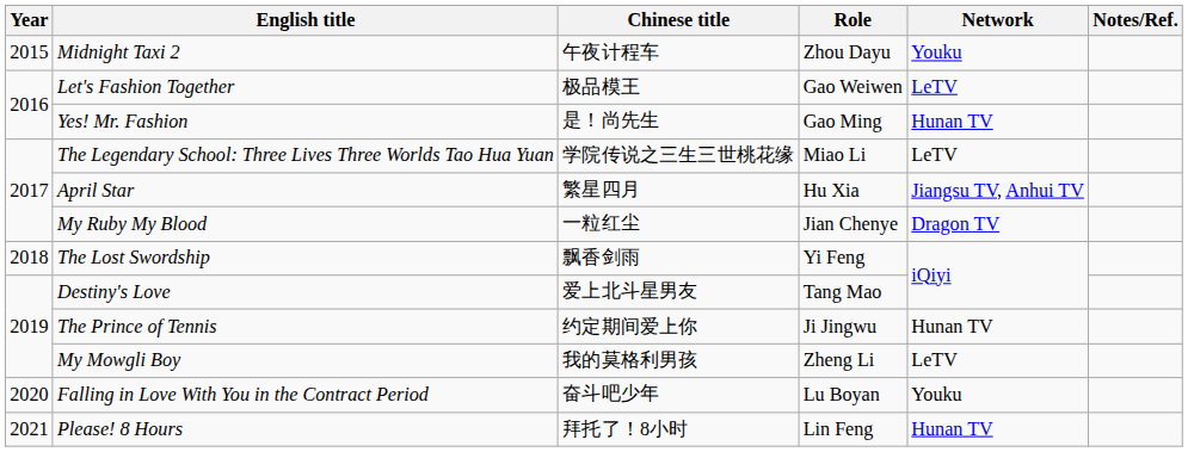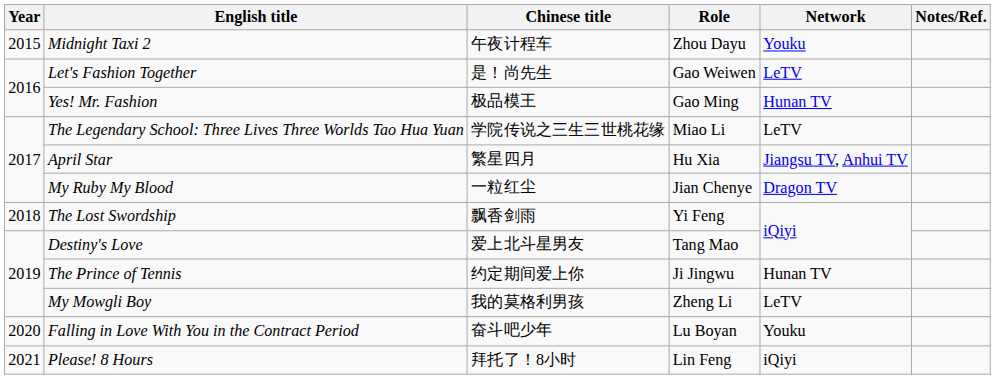Let's Fashion Together | Chinese title: 极品模王 -> 是！尚先生
Yes! Mr. Fashion | Chinese title: 是！尚先生 -> 极品模王
Please! 8 Hours | Network: Hunan TV -> iQiyi
